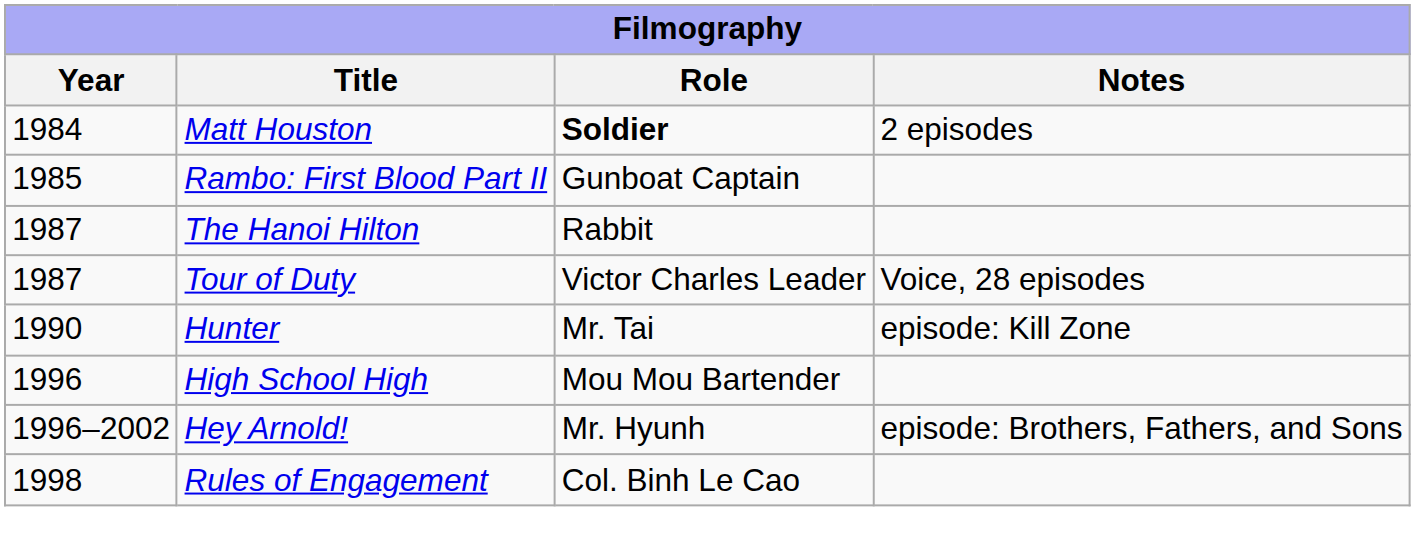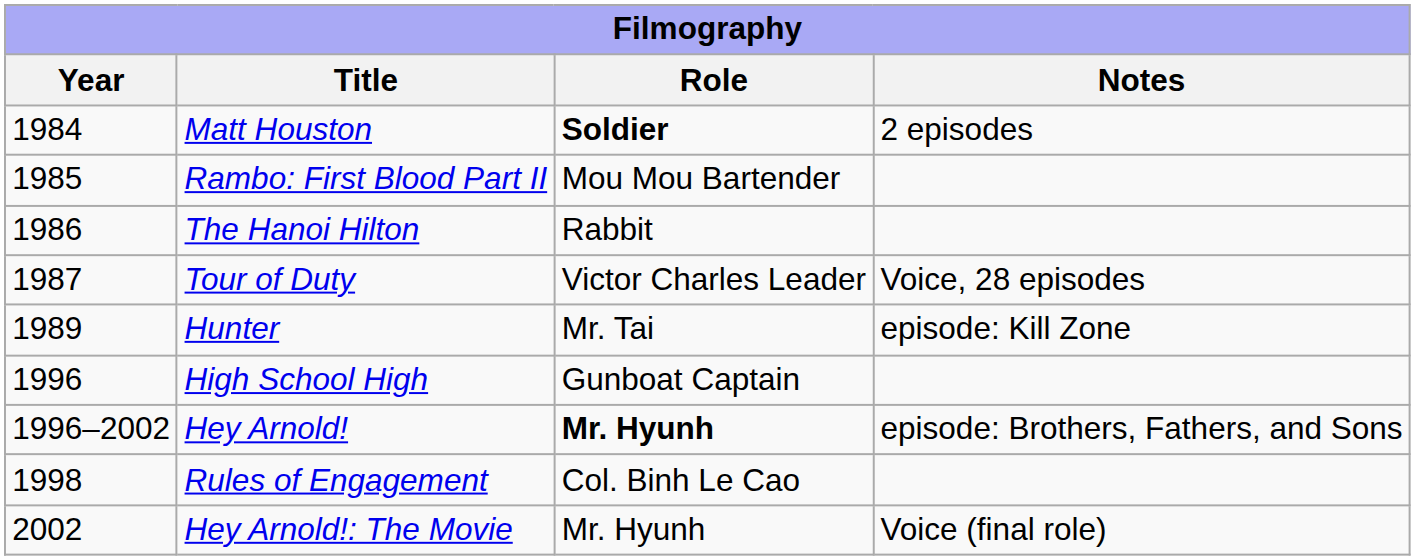Rambo: First Blood Part II | Role: Gunboat Captain -> Mou Mou Bartender
The Hanoi Hilton | Year: 1987 -> 1986
Hunter | Year: 1990 -> 1989
High School High | Role: Mou Mou Bartender -> Gunboat Captain
Hey Arnold! | Role: normal -> bold
+ row: 2002 | Hey Arnold!: The Movie | Mr. Hyunh | Voice (final role)
